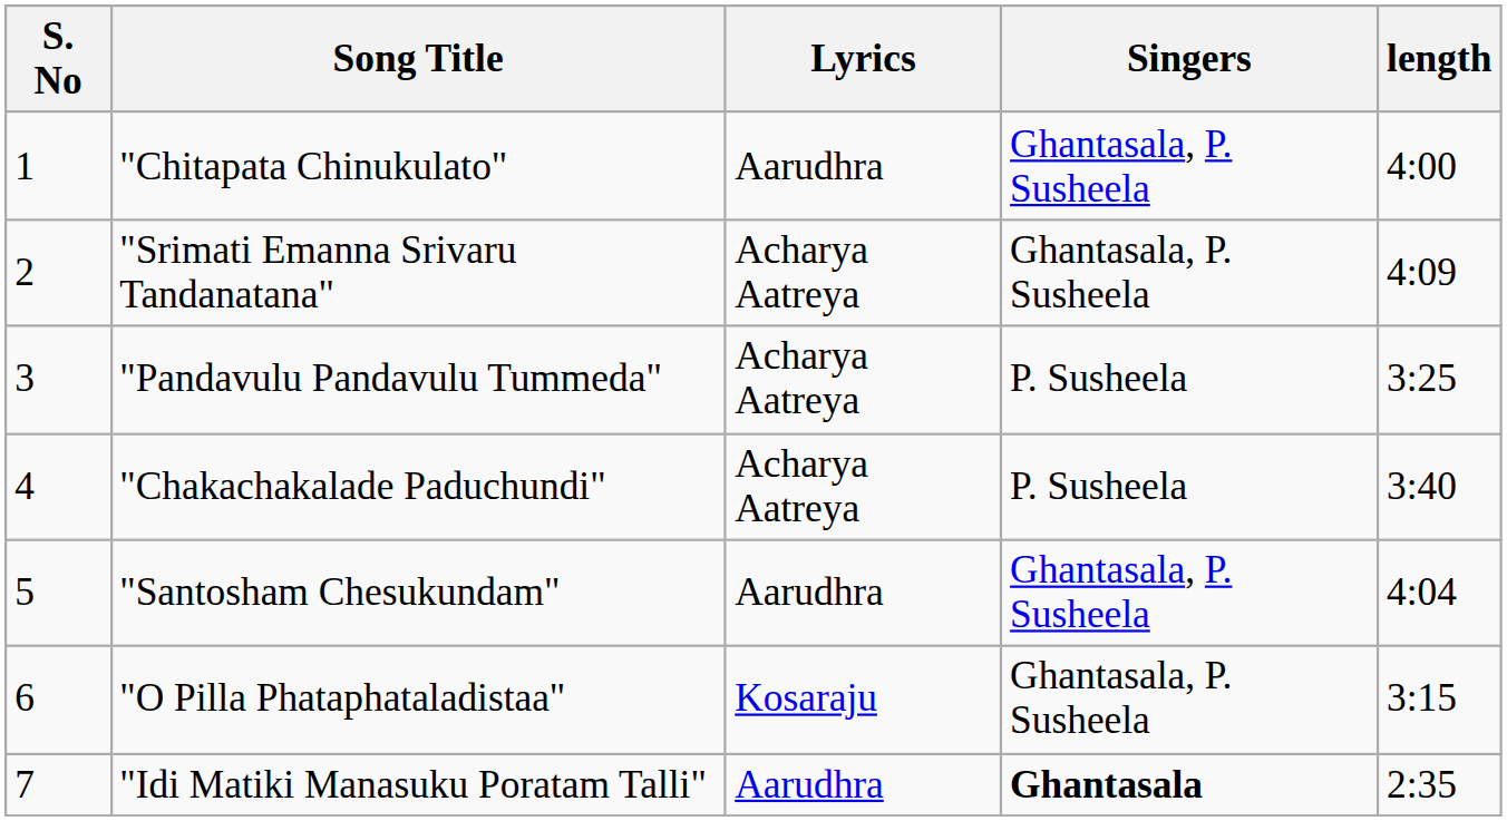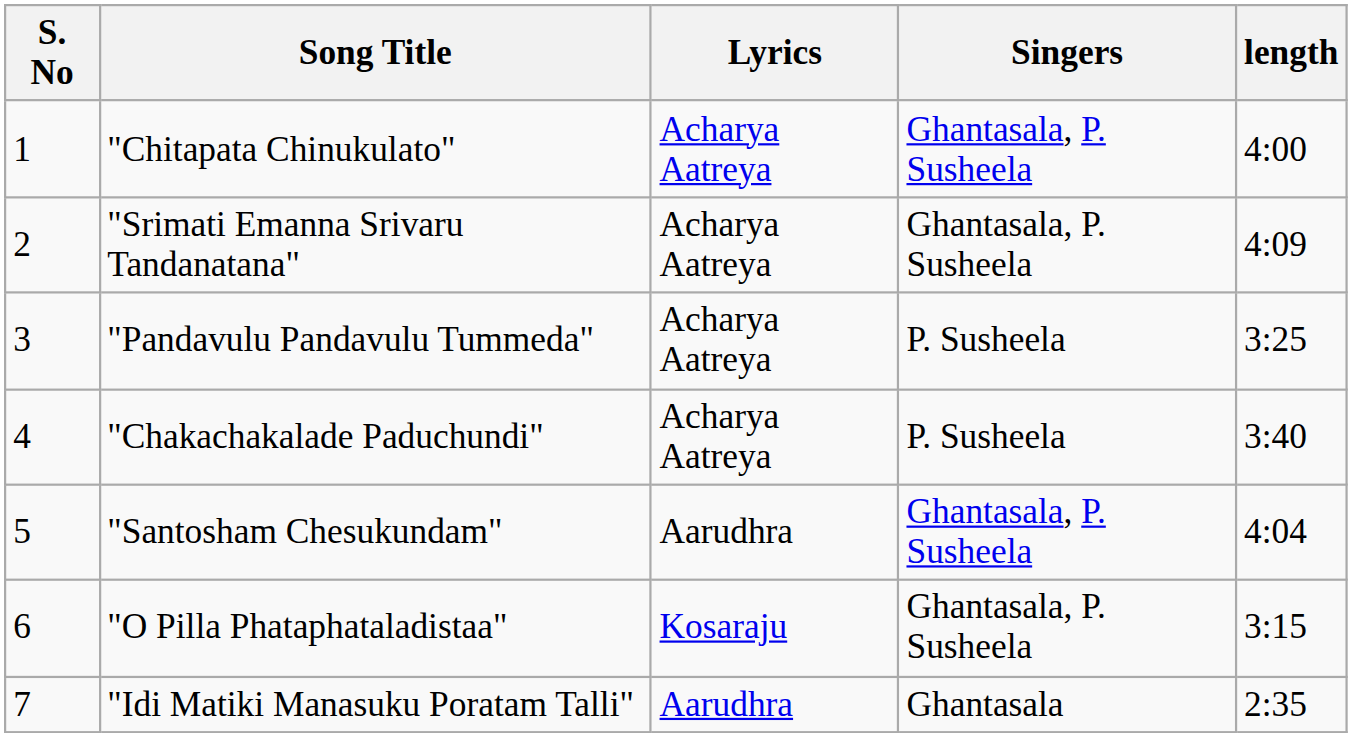"Chitapata Chinukulato" | Lyrics: Aarudhra -> Acharya Aatreya
"Idi Matiki Manasuku Poratam Talli" | Singers: bold -> normal
